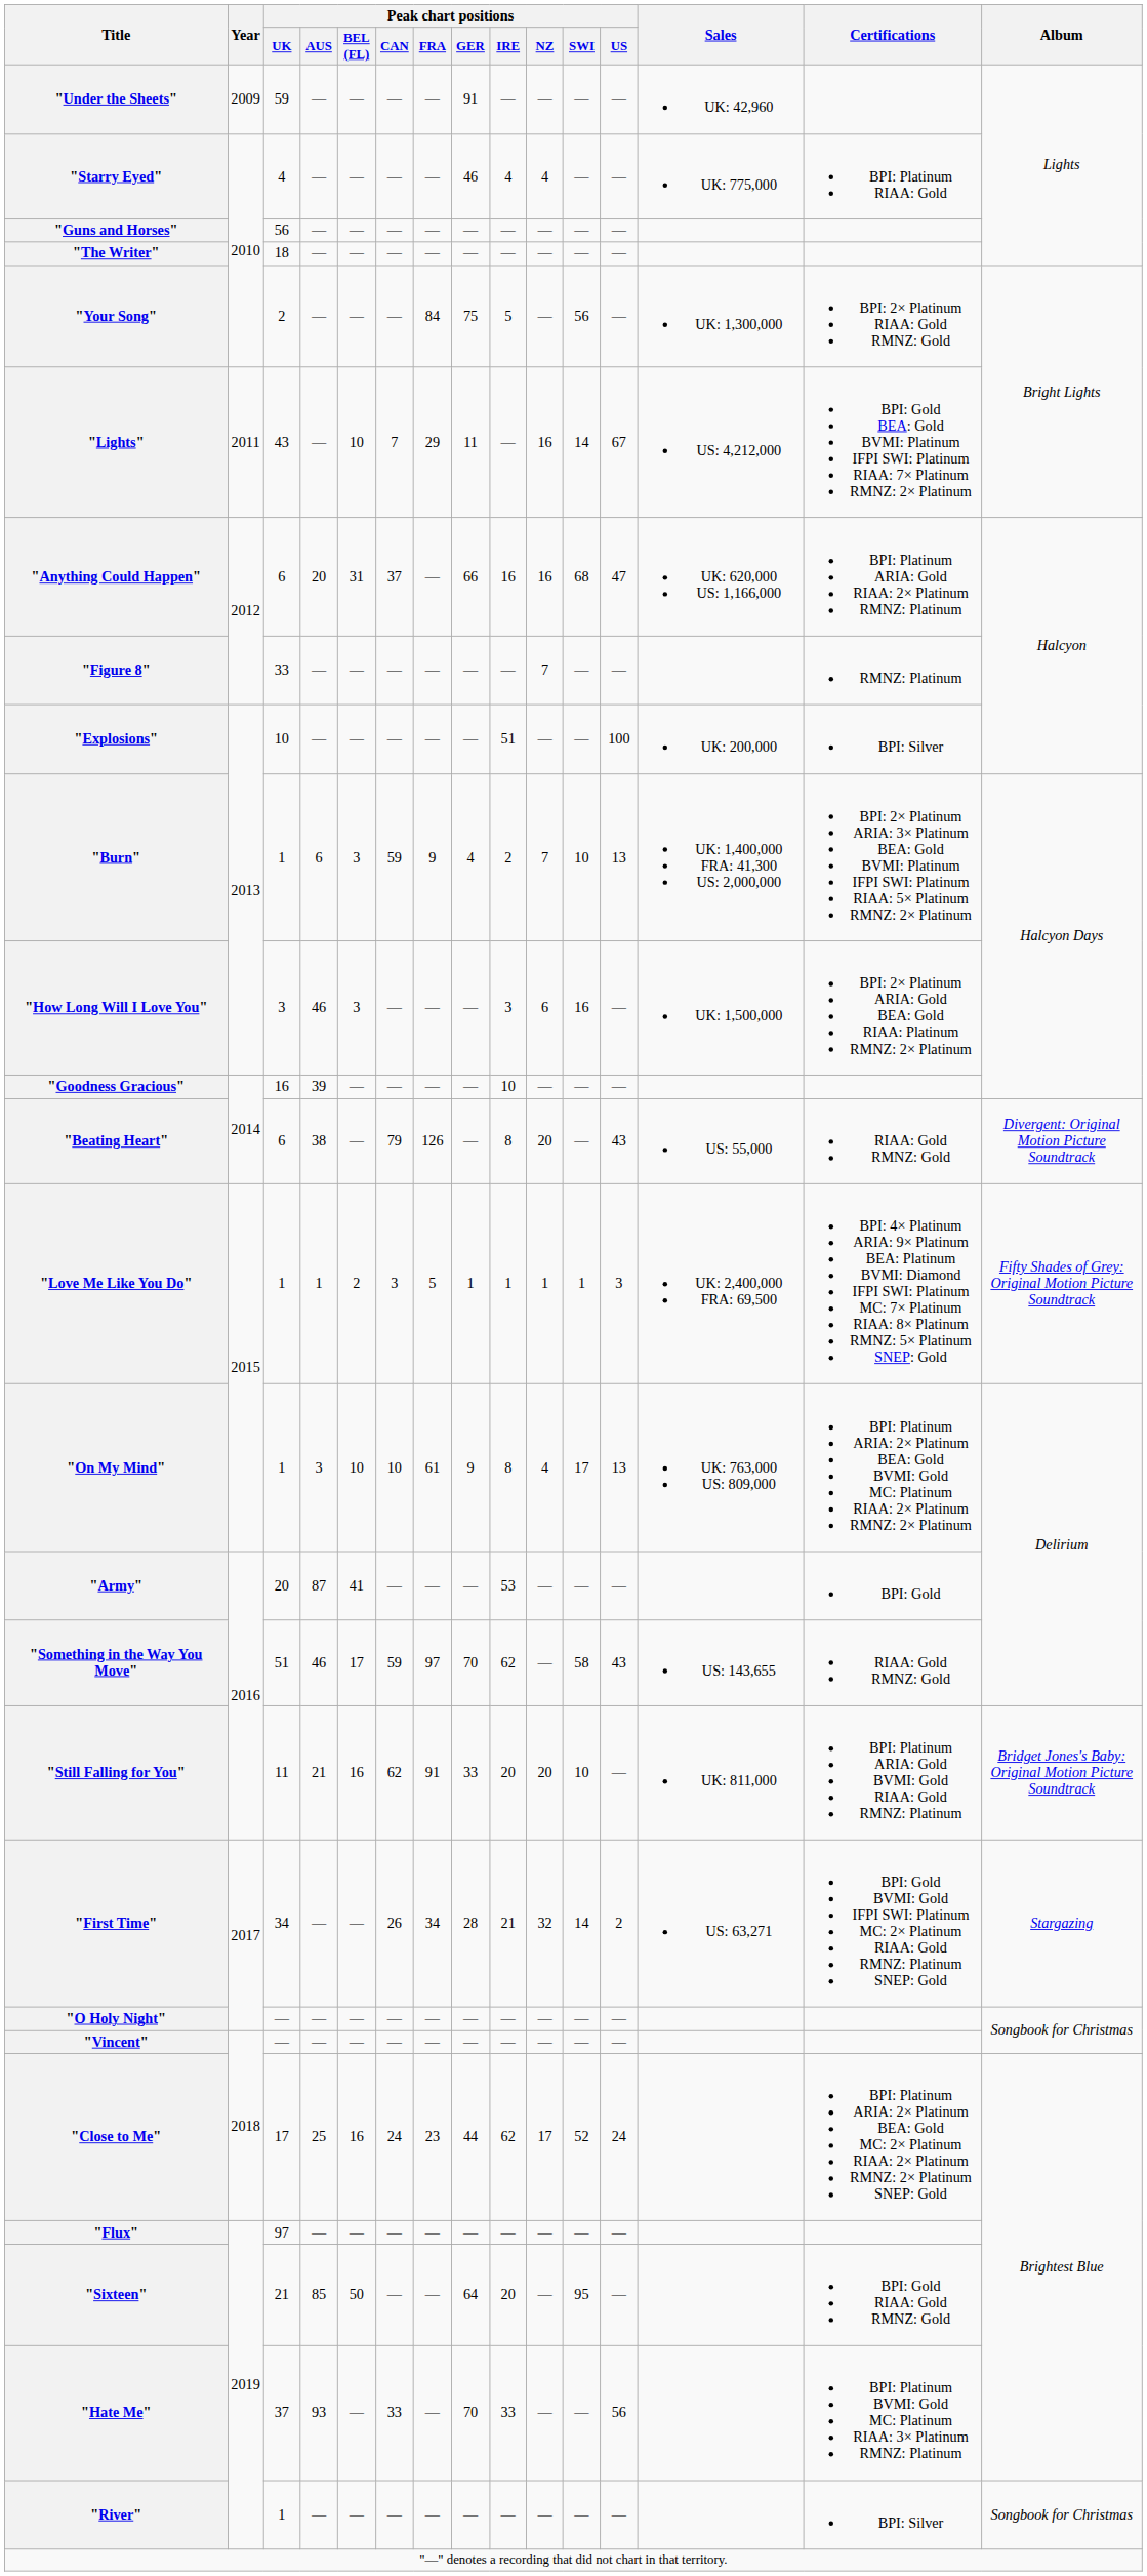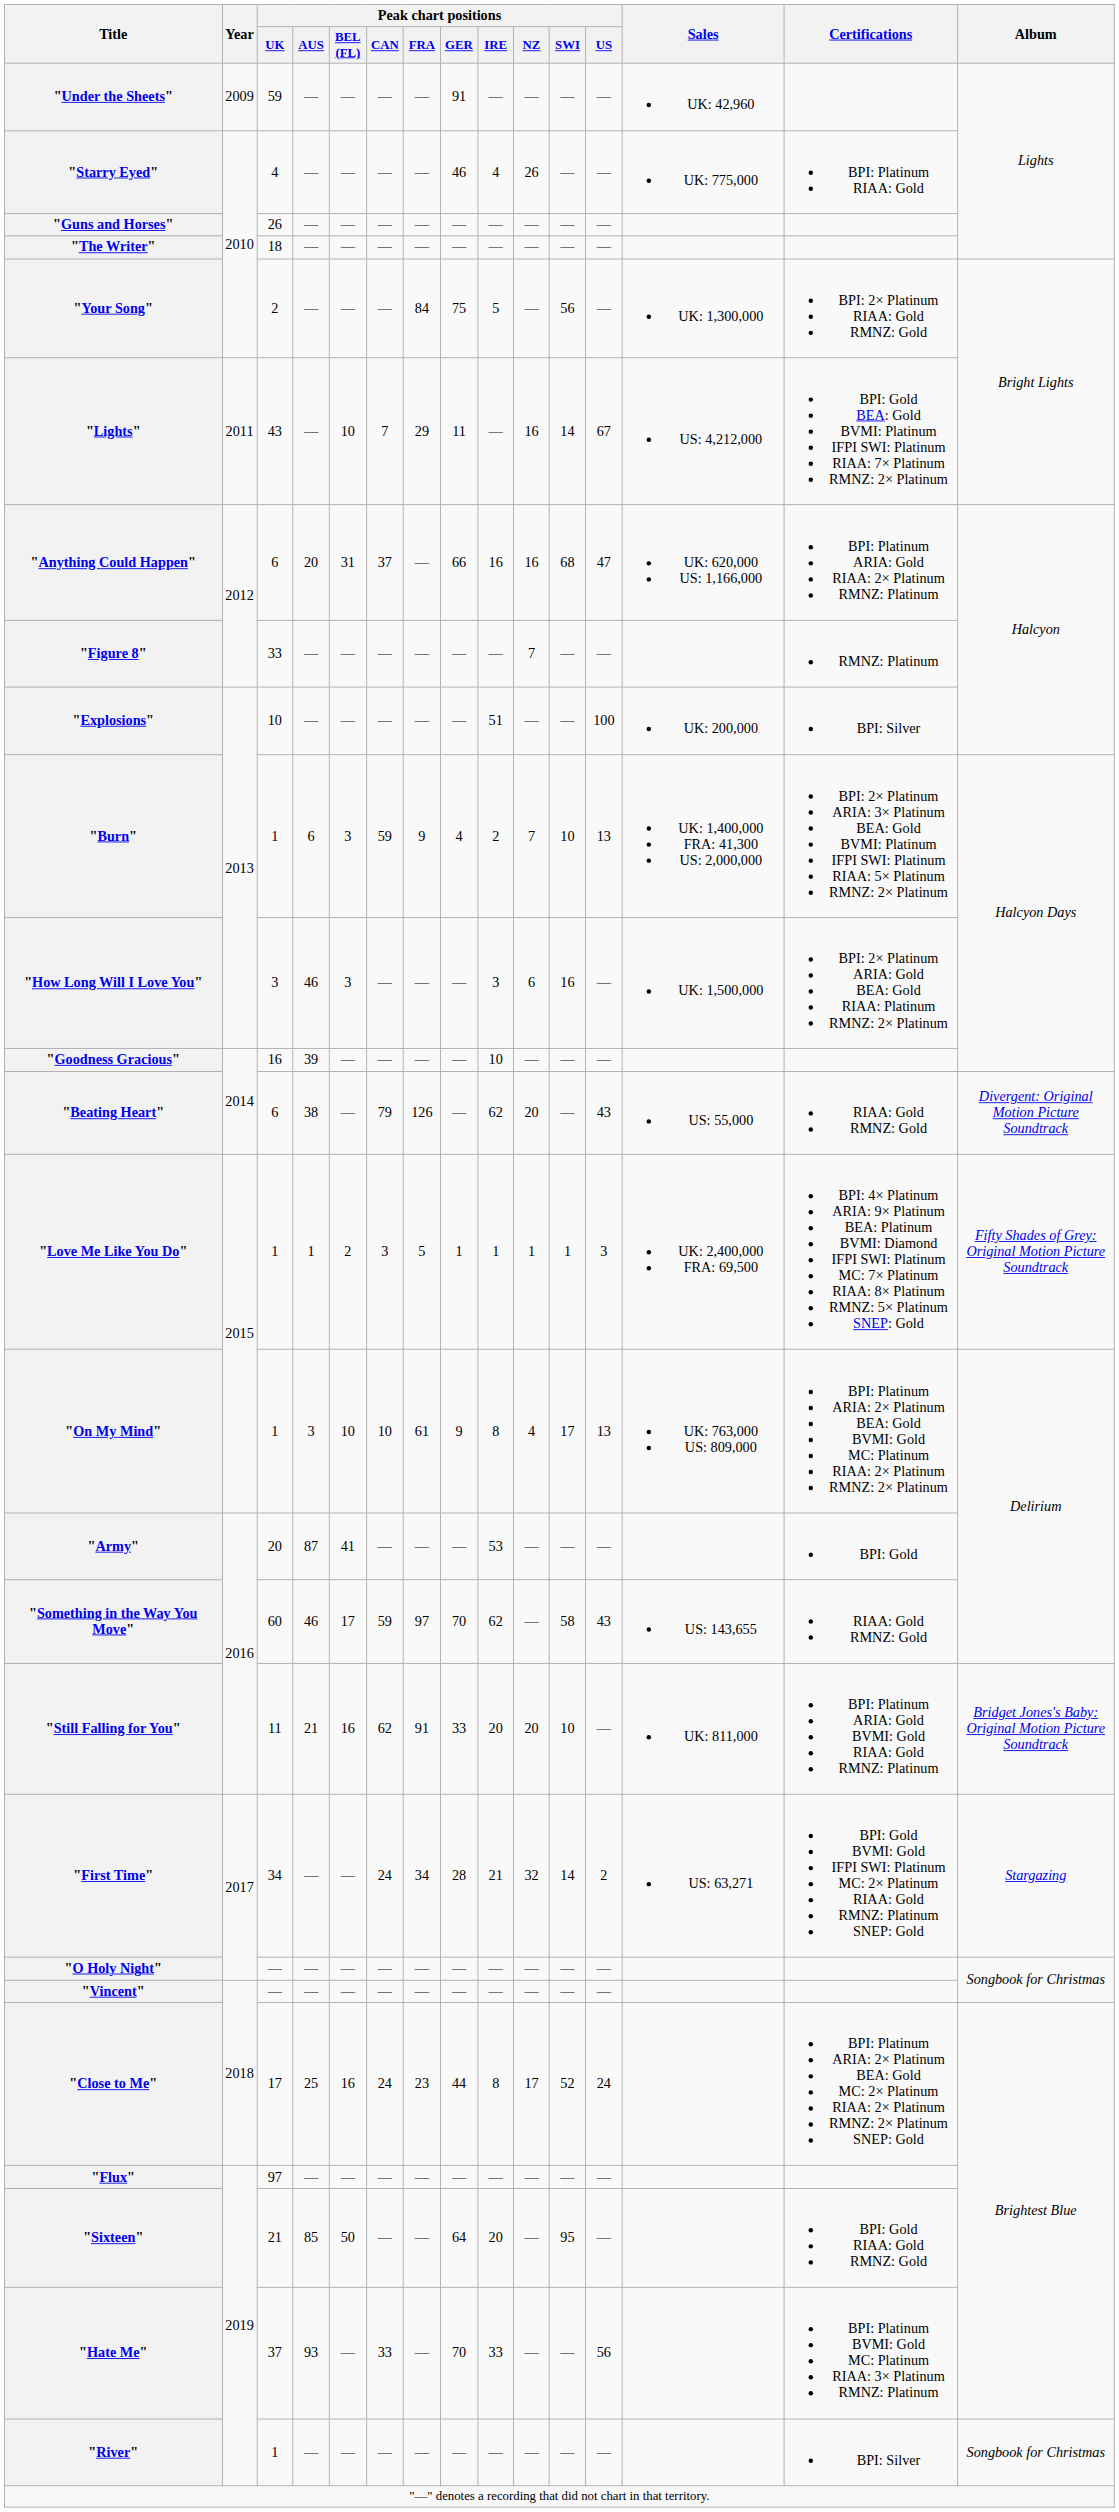"Starry Eyed" | Peak chart positions / NZ: 4 -> 26
"Guns and Horses" | Peak chart positions / UK: 56 -> 26
"Beating Heart" | Peak chart positions / IRE: 8 -> 62
"Something in the Way You Move" | Peak chart positions / UK: 51 -> 60
"First Time" | Peak chart positions / CAN: 26 -> 24
"Close to Me" | Peak chart positions / IRE: 62 -> 8
